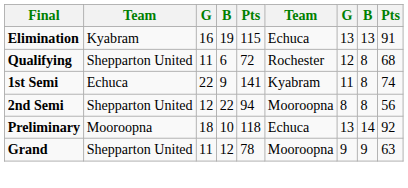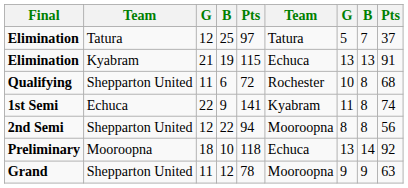+ row: Elimination | Tatura | 12 | 25 | 97 | Tatura | 5 | 7 | 37
19 | column 3: 16 -> 21
6 | column 7: 12 -> 10
